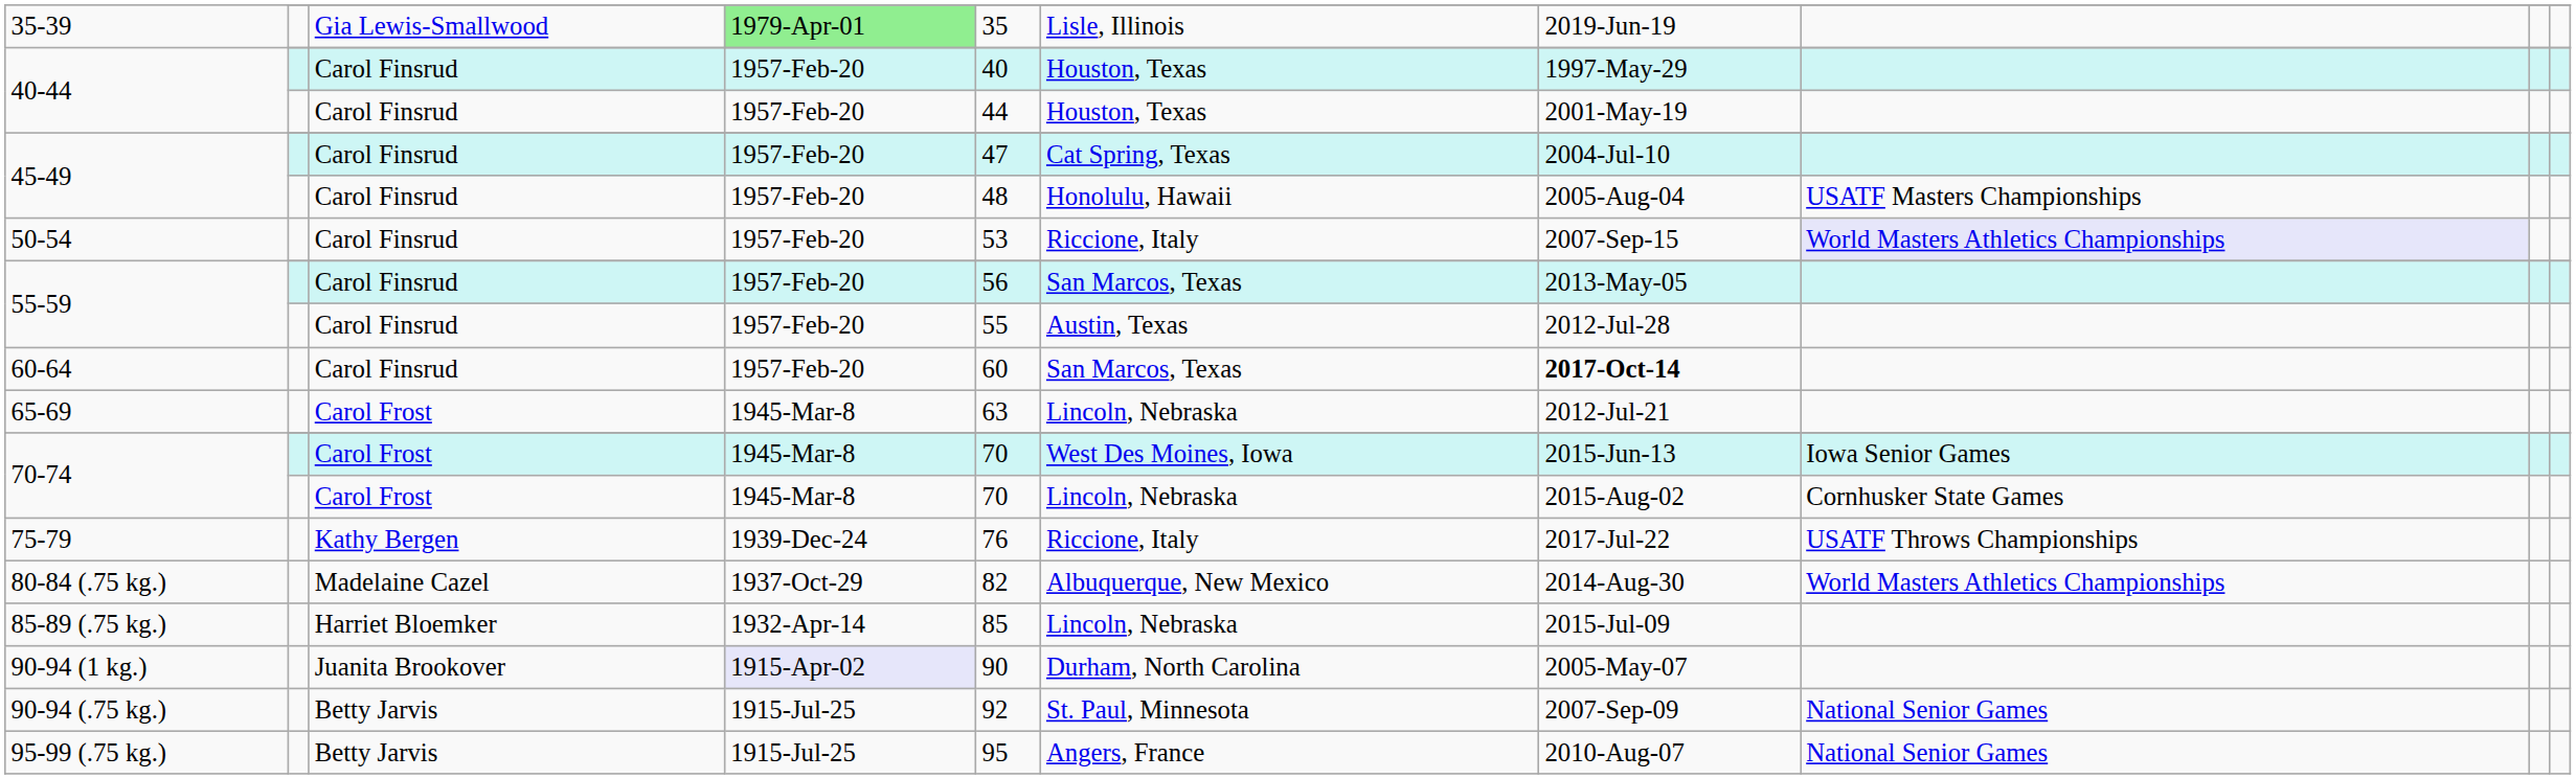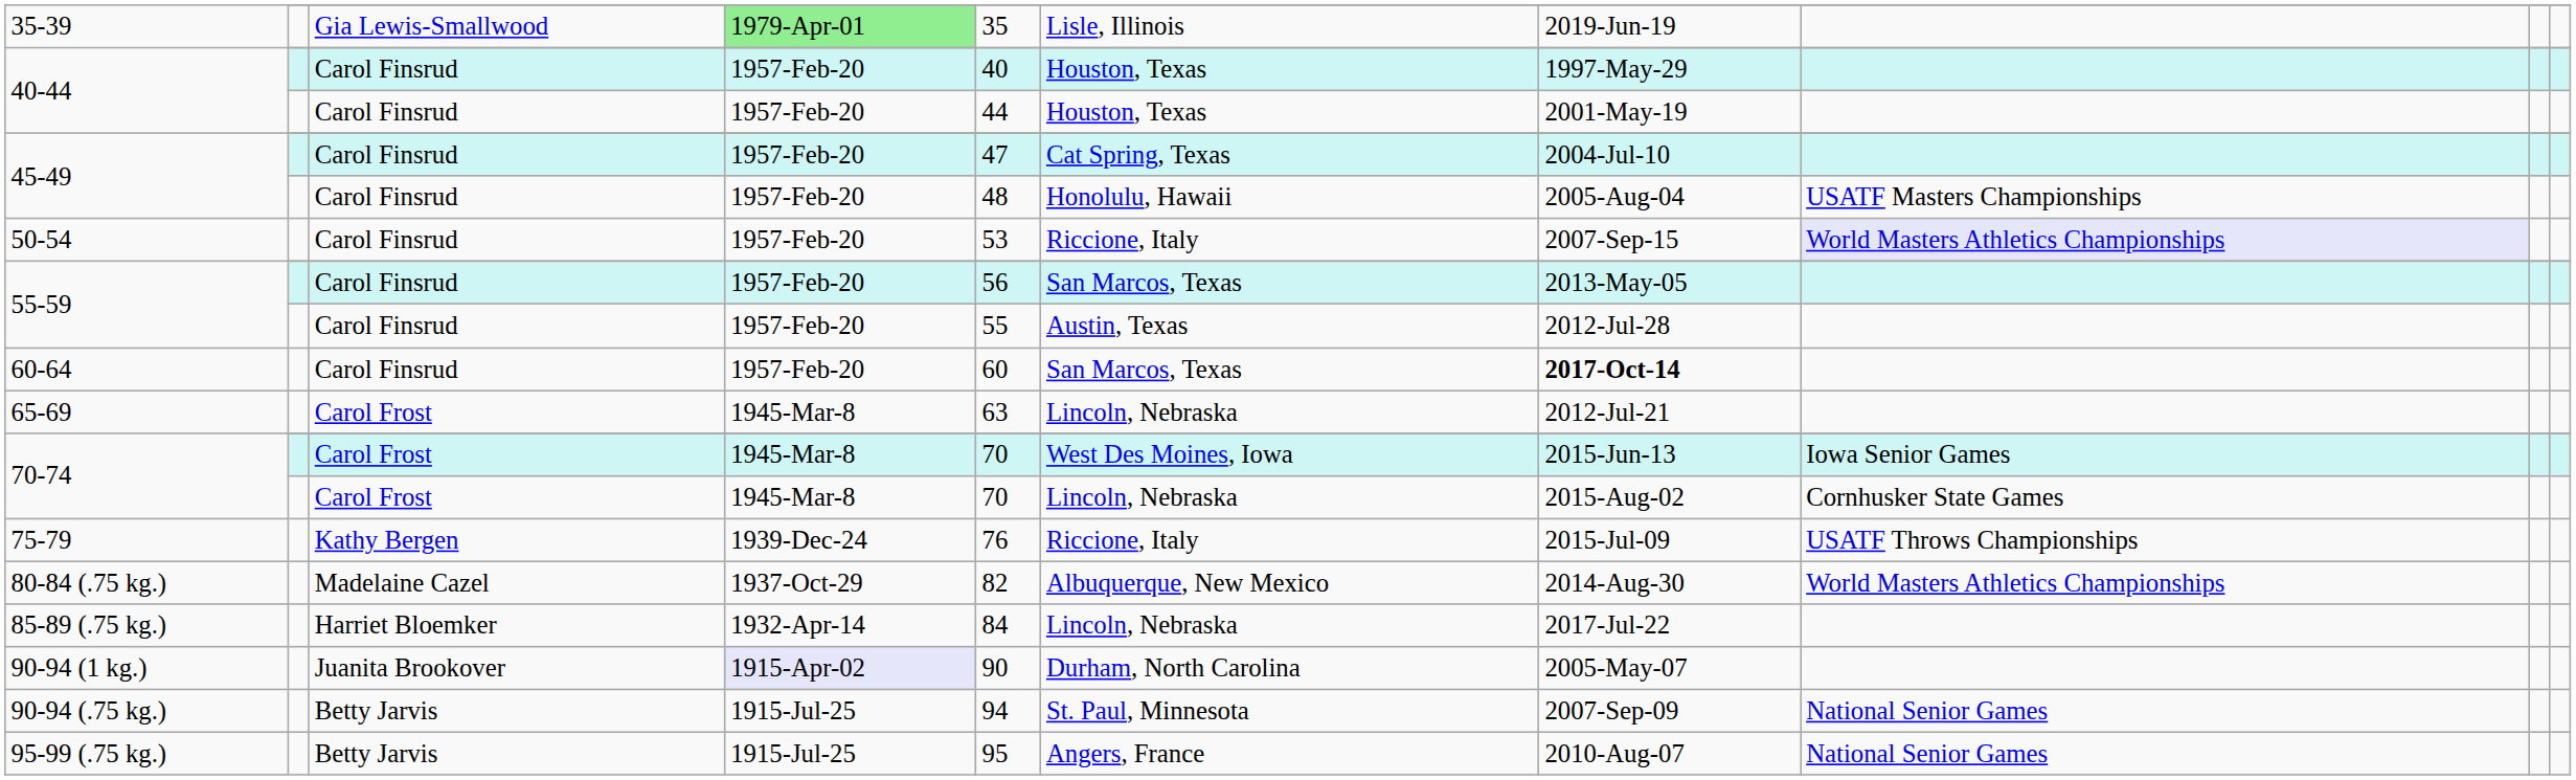75-79 | column 7: 2017-Jul-22 -> 2015-Jul-09
85-89 (.75 kg.) | column 5: 85 -> 84
85-89 (.75 kg.) | column 7: 2015-Jul-09 -> 2017-Jul-22
90-94 (.75 kg.) | column 5: 92 -> 94
